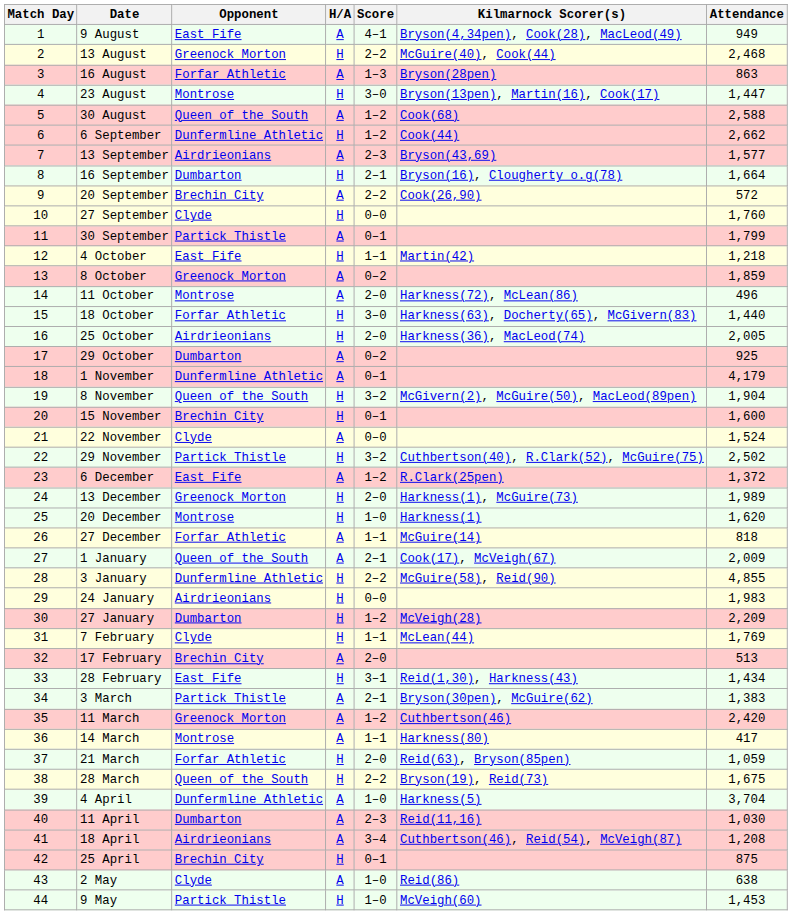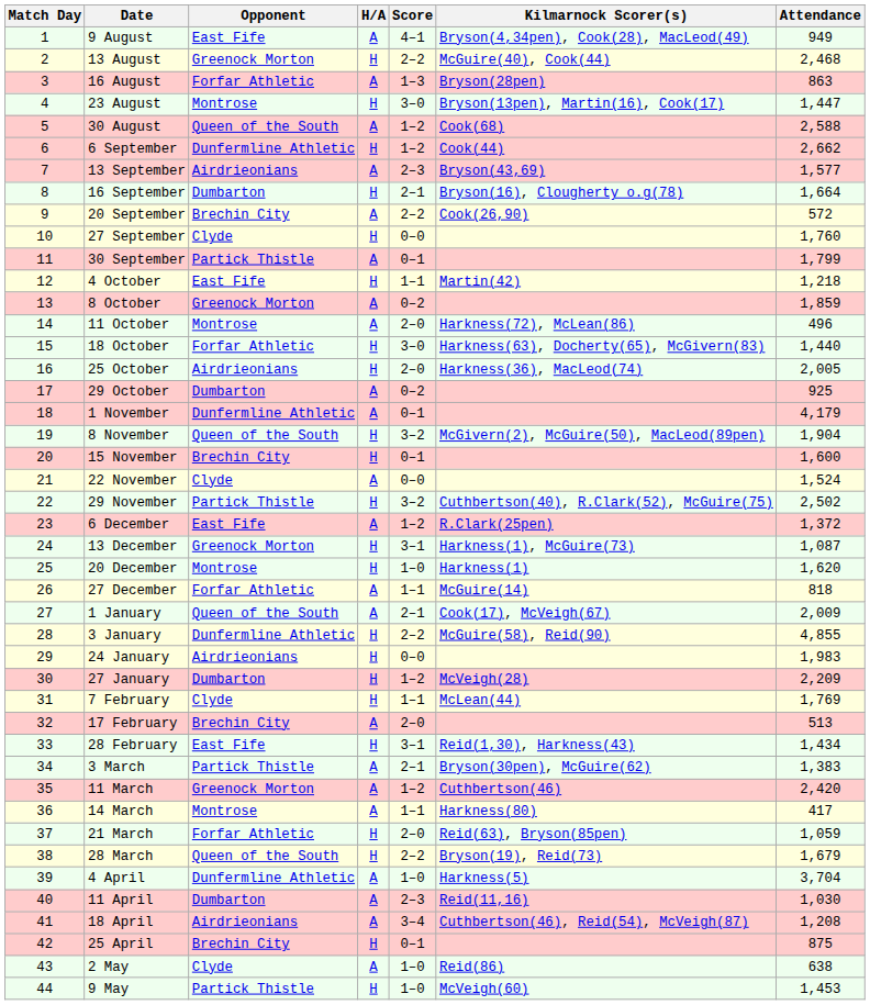13 December | Score: 2–0 -> 3–1
13 December | Attendance: 1,989 -> 1,087
28 March | Attendance: 1,675 -> 1,679
